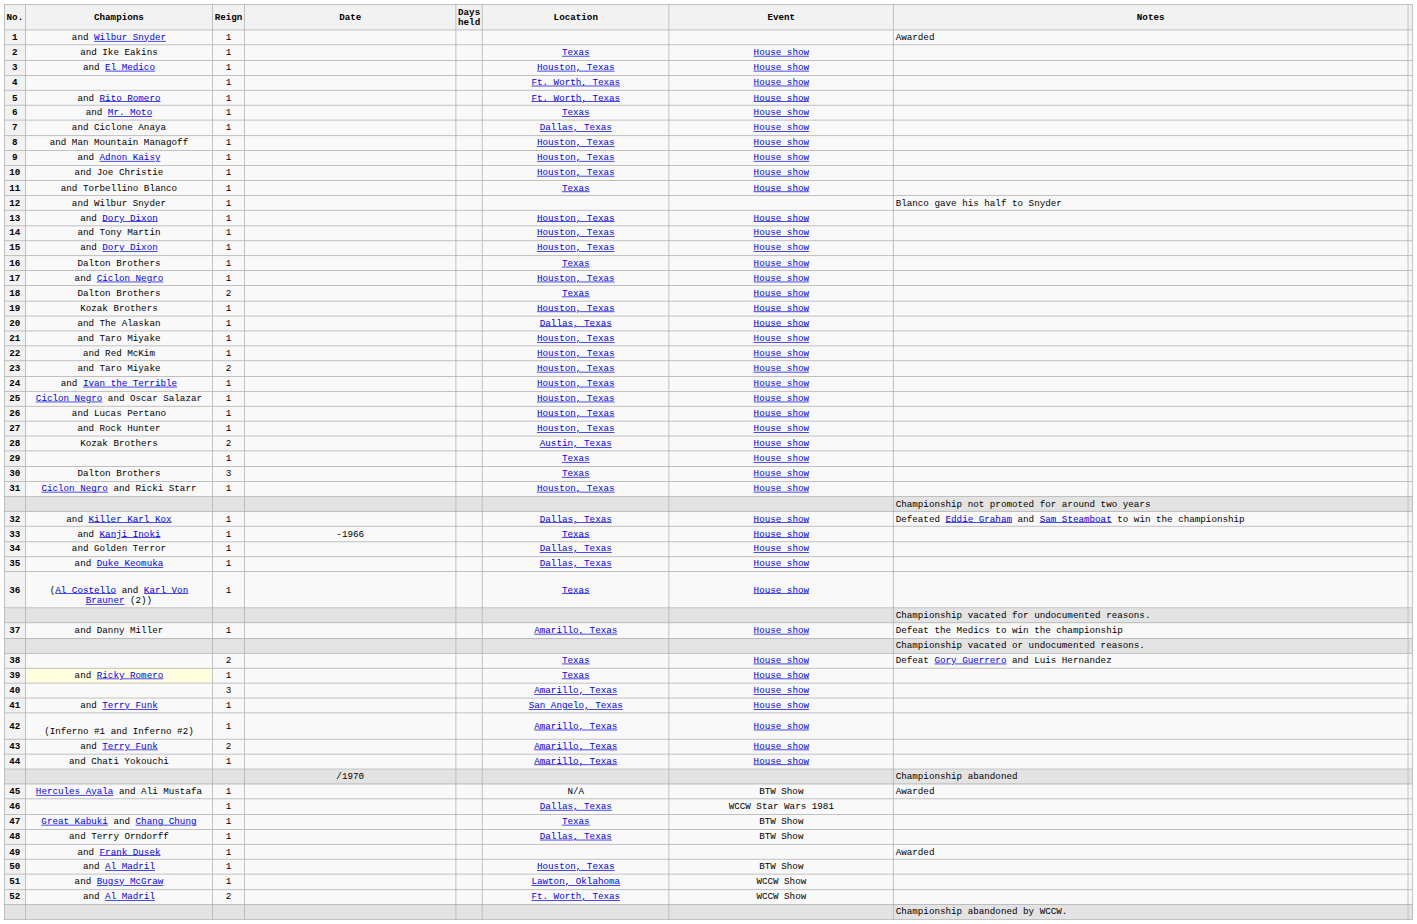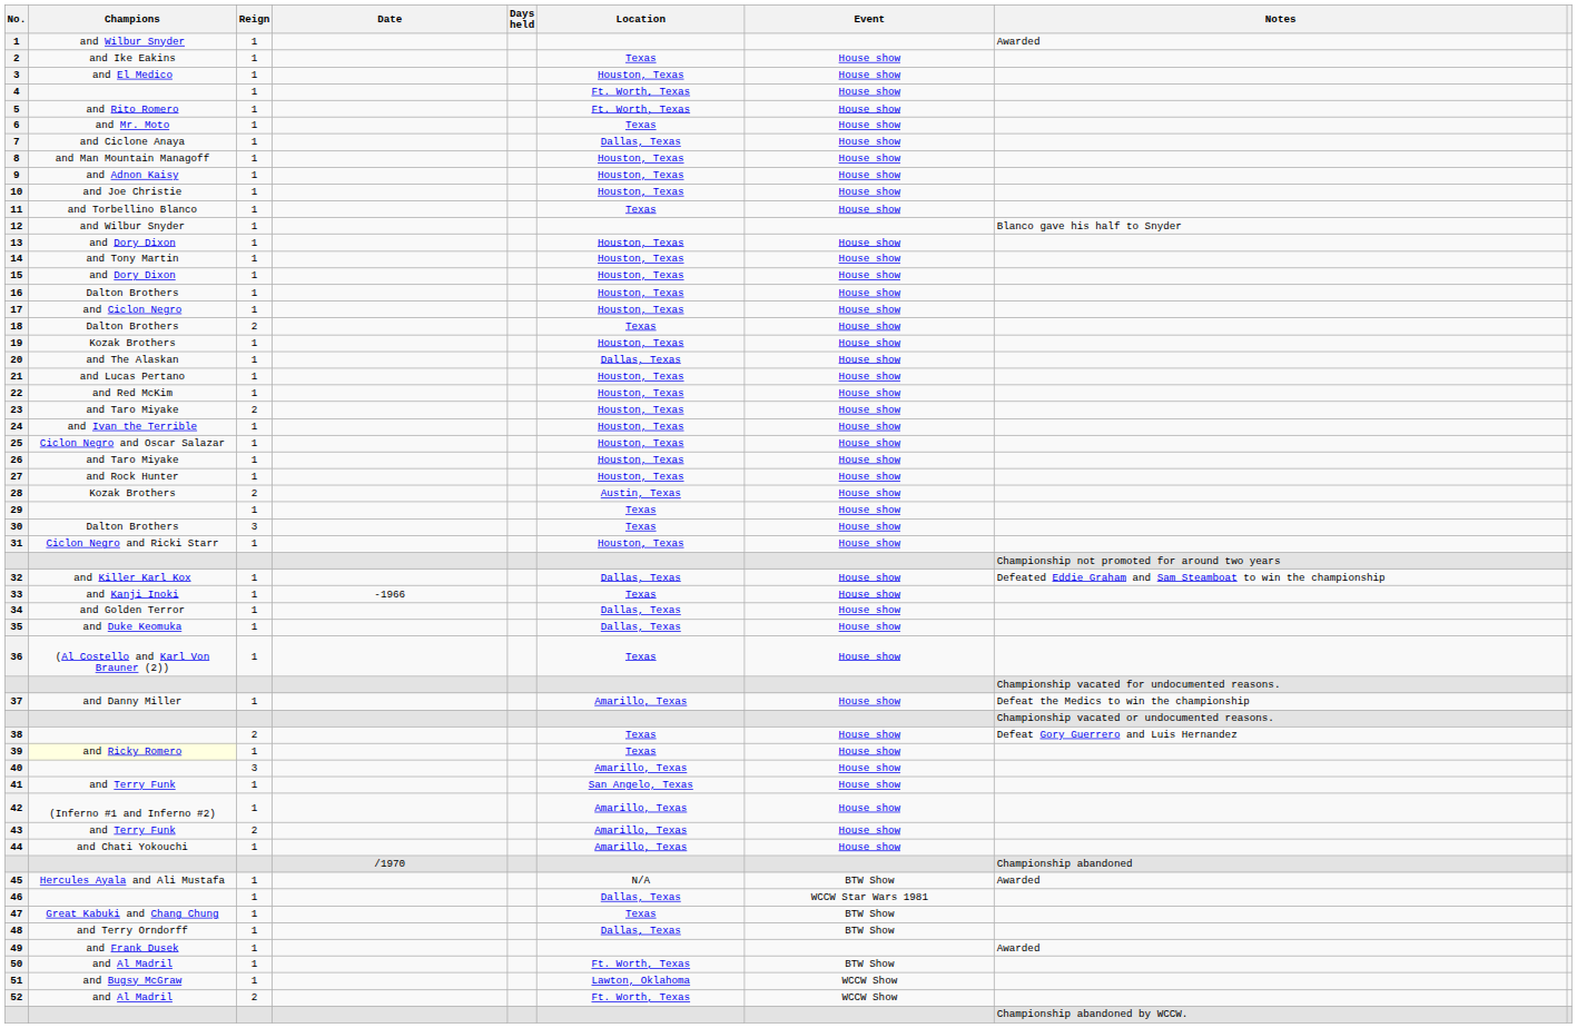16 | Location: Texas -> Houston, Texas
21 | Champions: and Taro Miyake -> and Lucas Pertano
26 | Champions: and Lucas Pertano -> and Taro Miyake
50 | Location: Houston, Texas -> Ft. Worth, Texas
